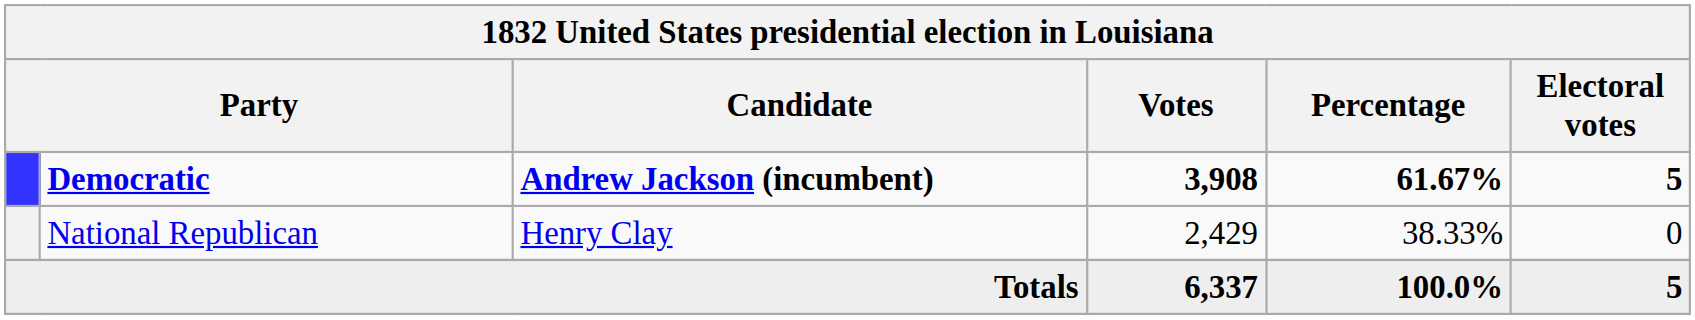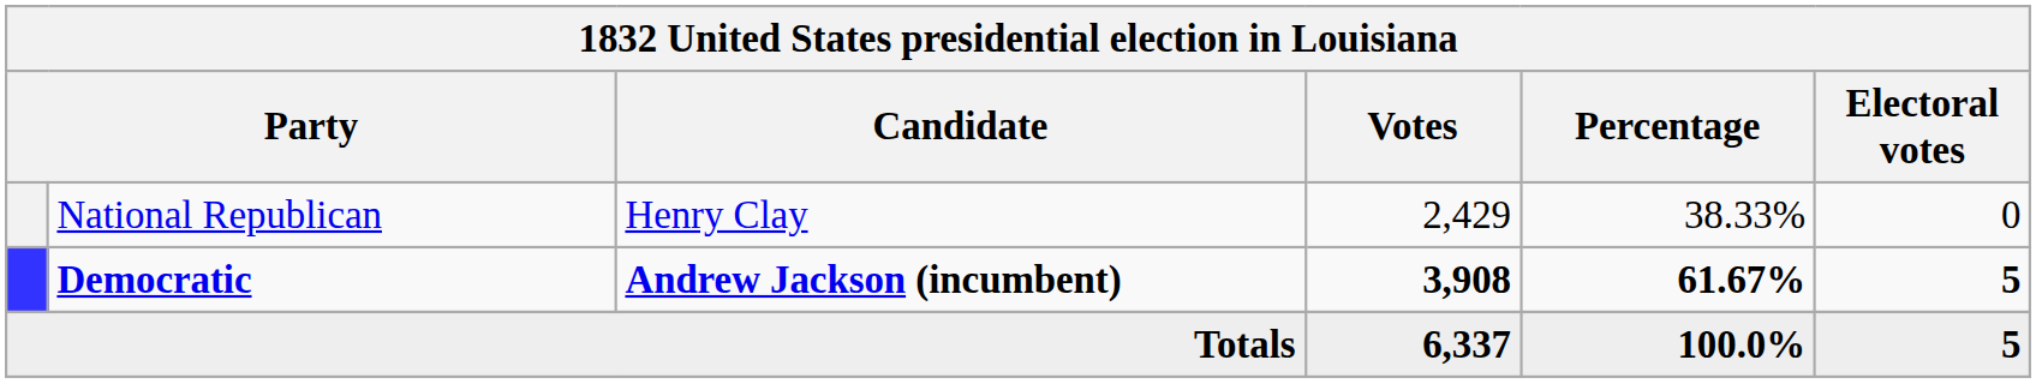rows swapped: Democratic <-> National Republican
